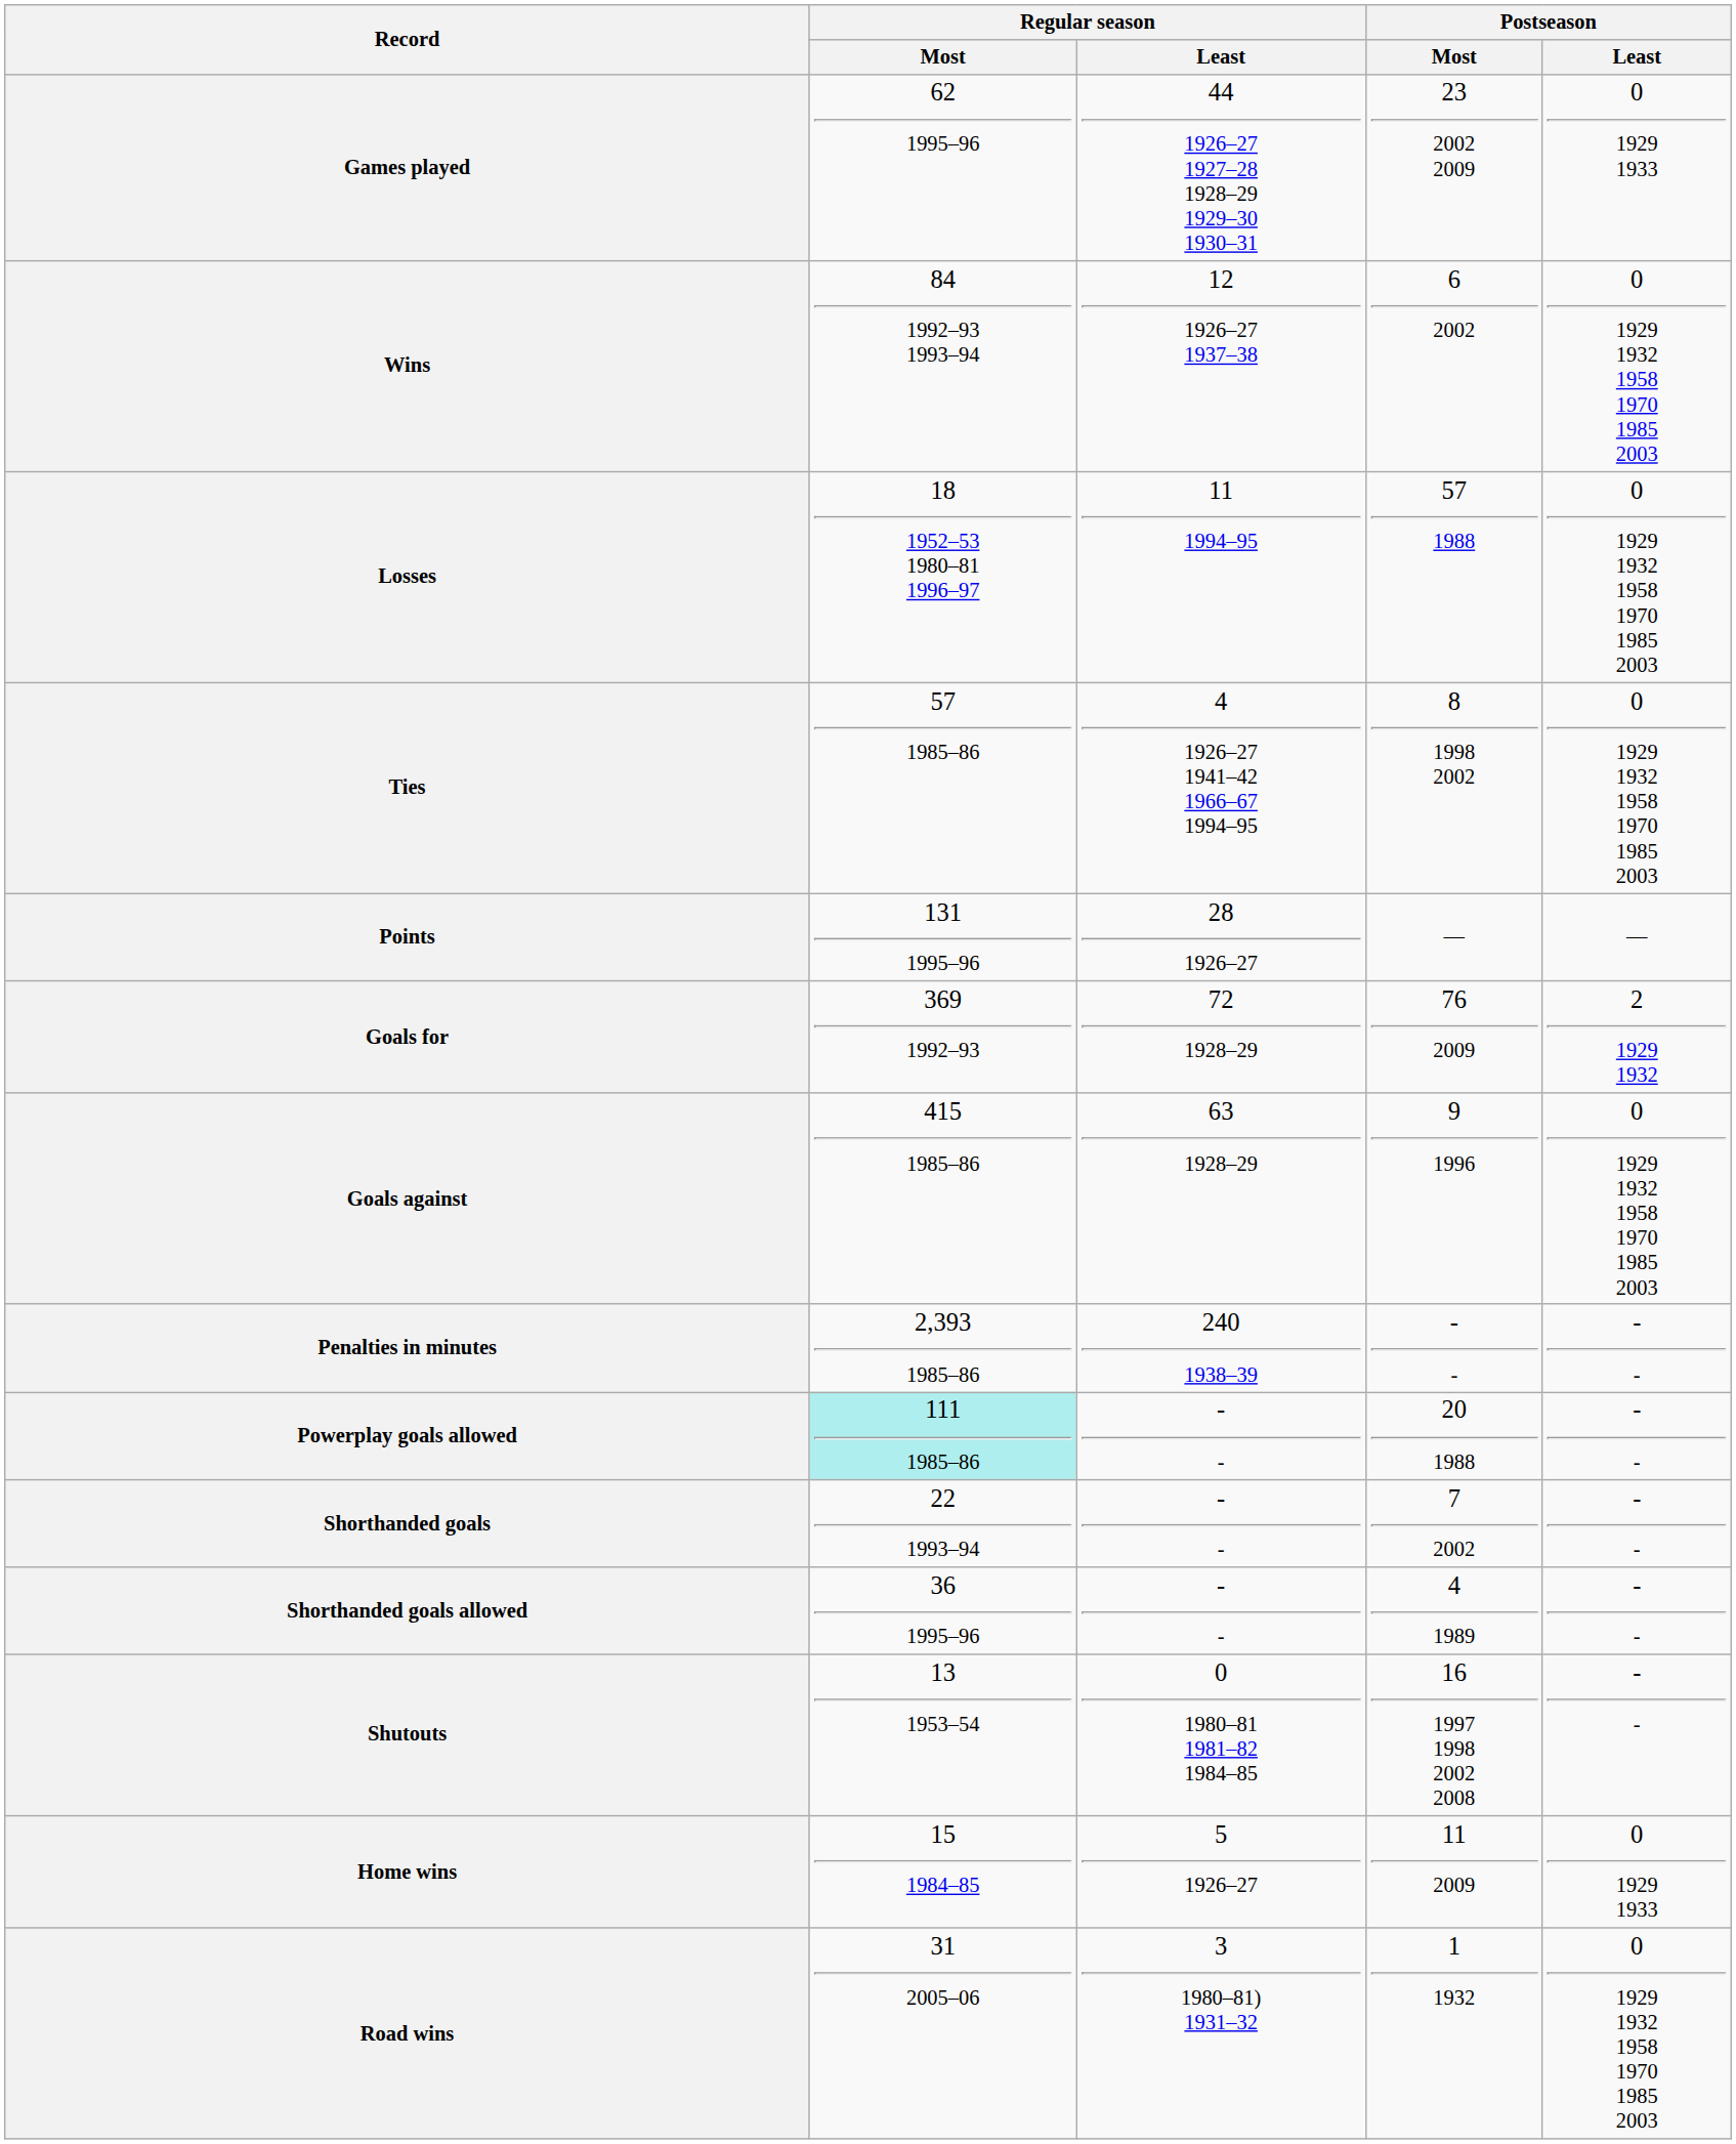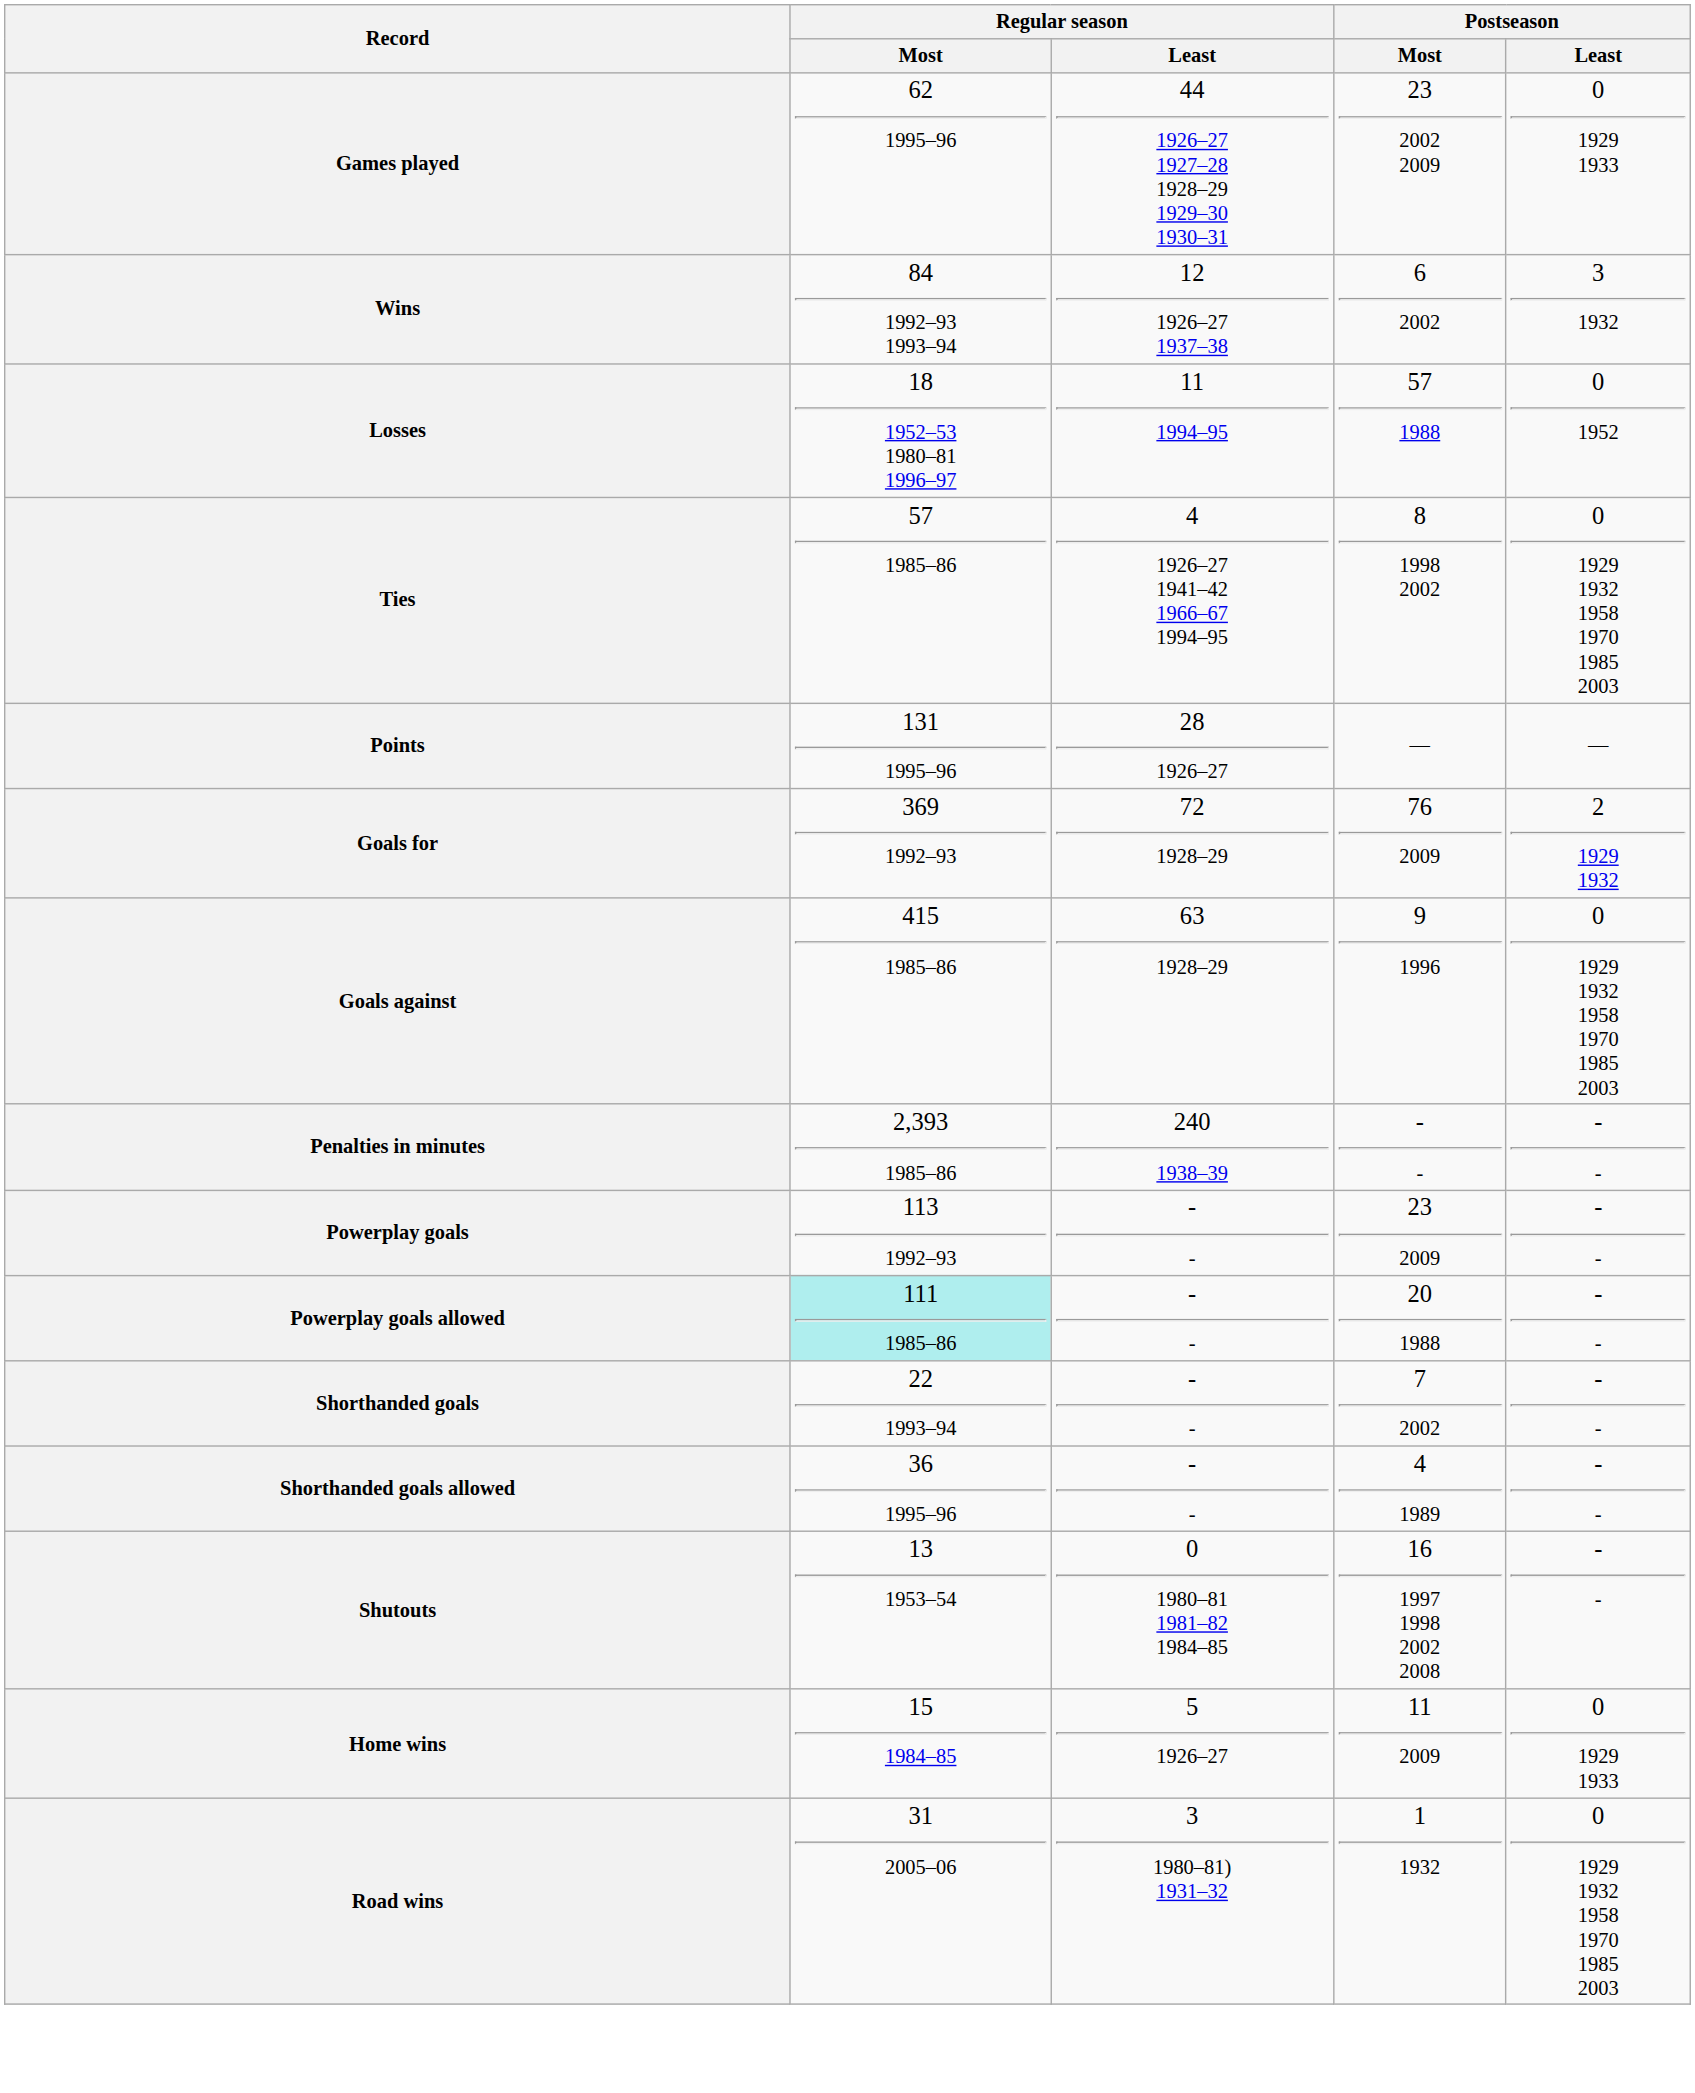Wins | Postseason / Least: 0 1929 1932 1958 1970 1985 2003 -> 3 1932
Losses | Postseason / Least: 0 1929 1932 1958 1970 1985 2003 -> 0 1952
+ row: Powerplay goals | 113 1992–93 | - - | 23 2009 | - -
